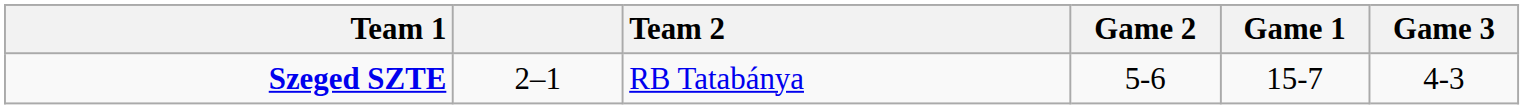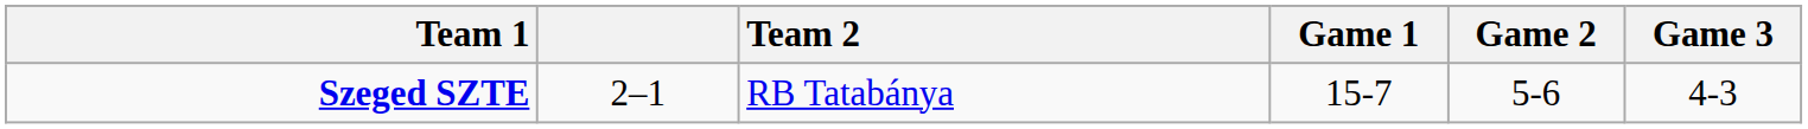columns swapped: Game 1 <-> Game 2
